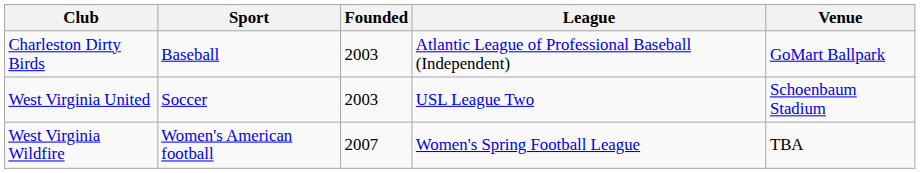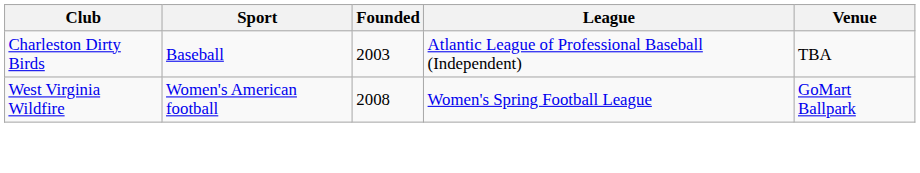Charleston Dirty Birds | Venue: GoMart Ballpark -> TBA
- row: West Virginia United | Soccer | 2003 | USL League Two | Schoenbaum Stadium
West Virginia Wildfire | Founded: 2007 -> 2008
West Virginia Wildfire | Venue: TBA -> GoMart Ballpark
